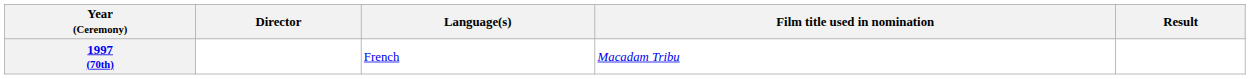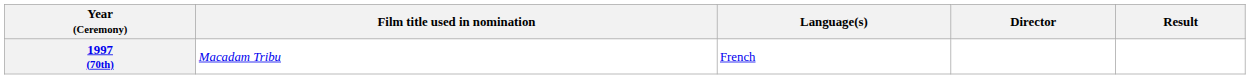columns swapped: Film title used in nomination <-> Director
